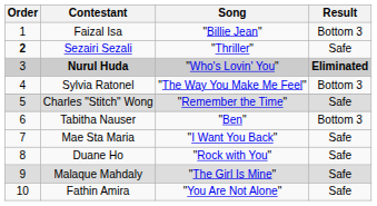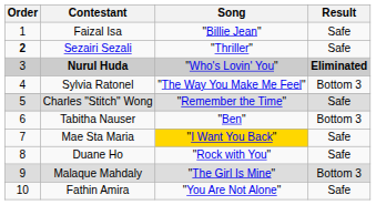Faizal Isa | Result: Bottom 3 -> Safe
Mae Sta Maria | Song: no background -> gold background
Malaque Mahdaly | Result: Safe -> Bottom 3
